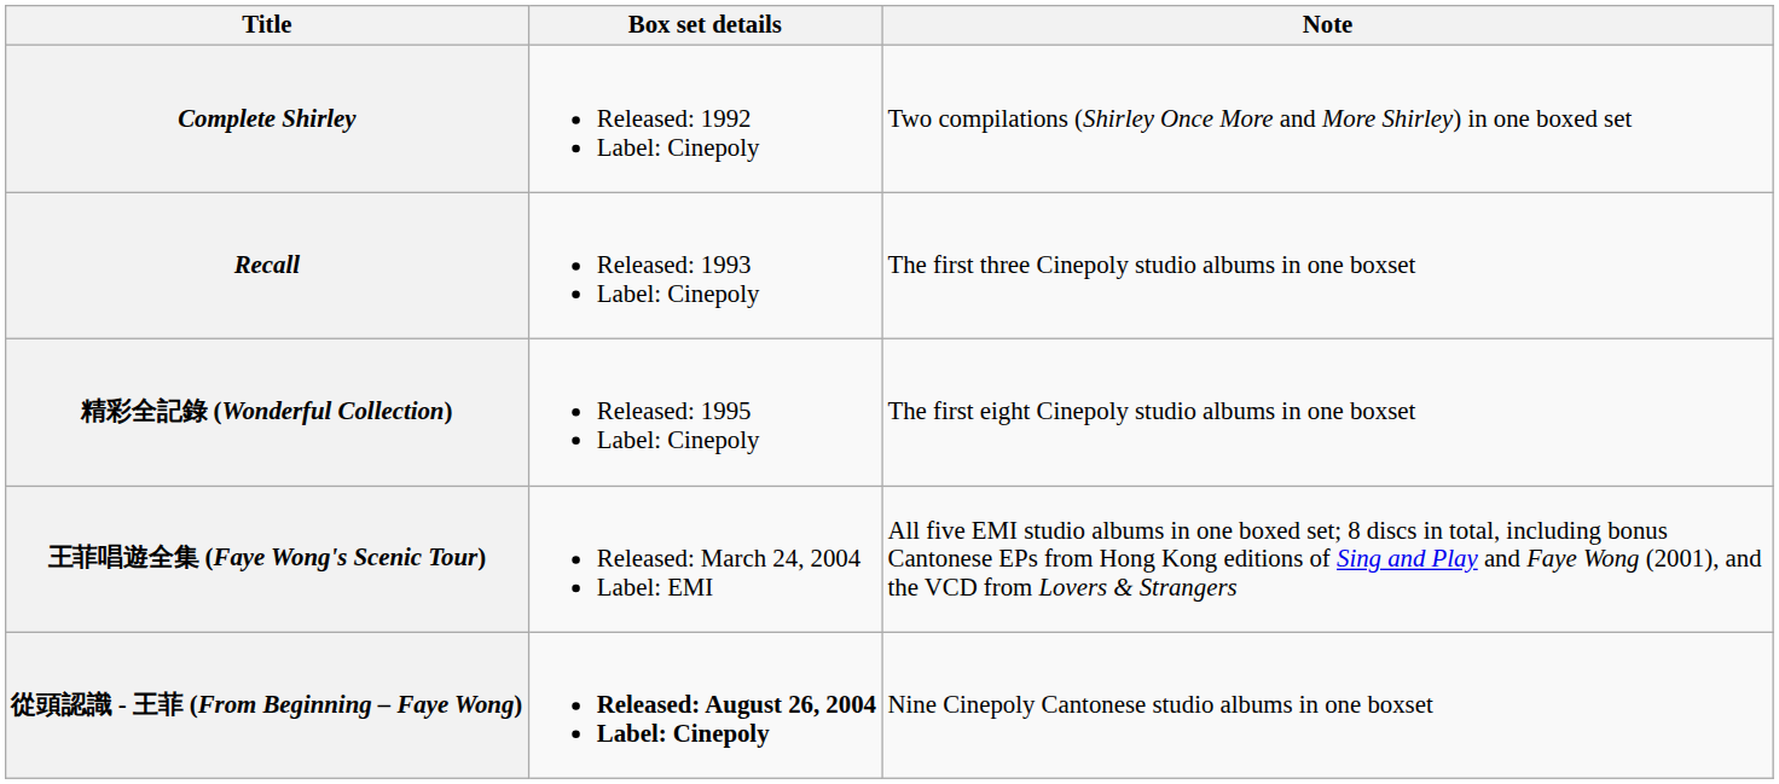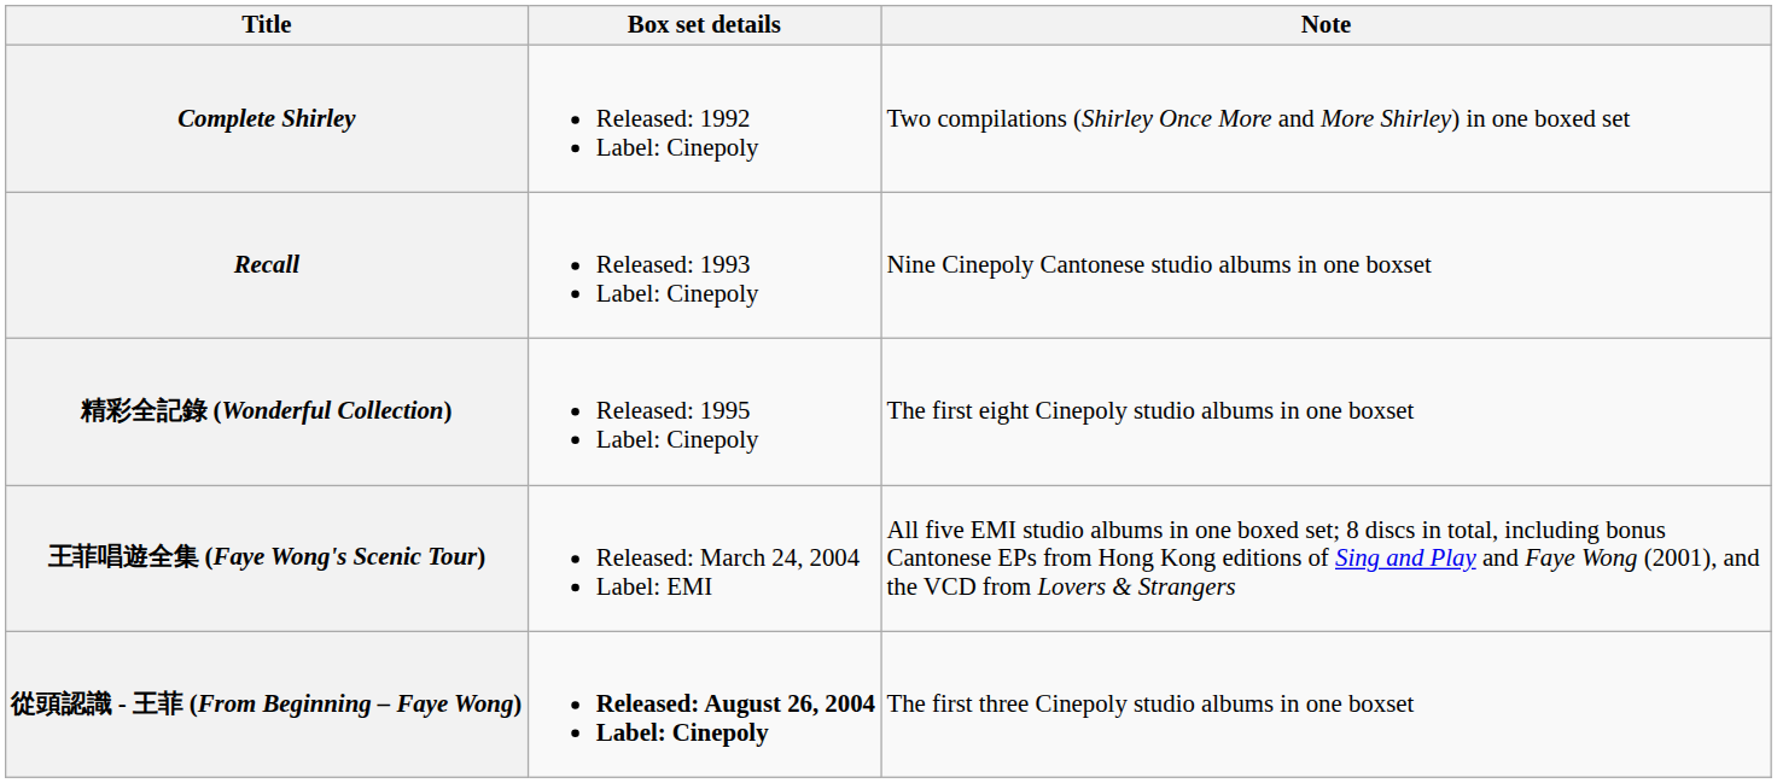Recall | Note: The first three Cinepoly studio albums in one boxset -> Nine Cinepoly Cantonese studio albums in one boxset
從頭認識 - 王菲 (From Beginning – Faye Wong) | Note: Nine Cinepoly Cantonese studio albums in one boxset -> The first three Cinepoly studio albums in one boxset
